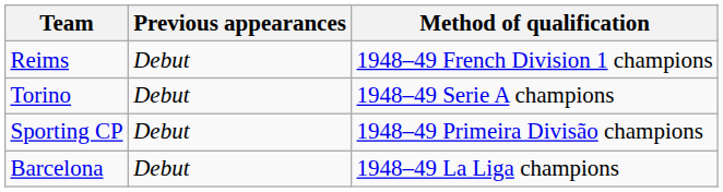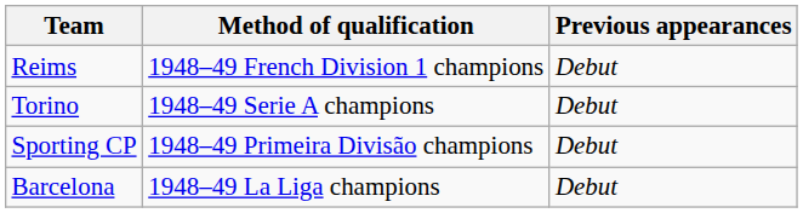columns swapped: Method of qualification <-> Previous appearances
